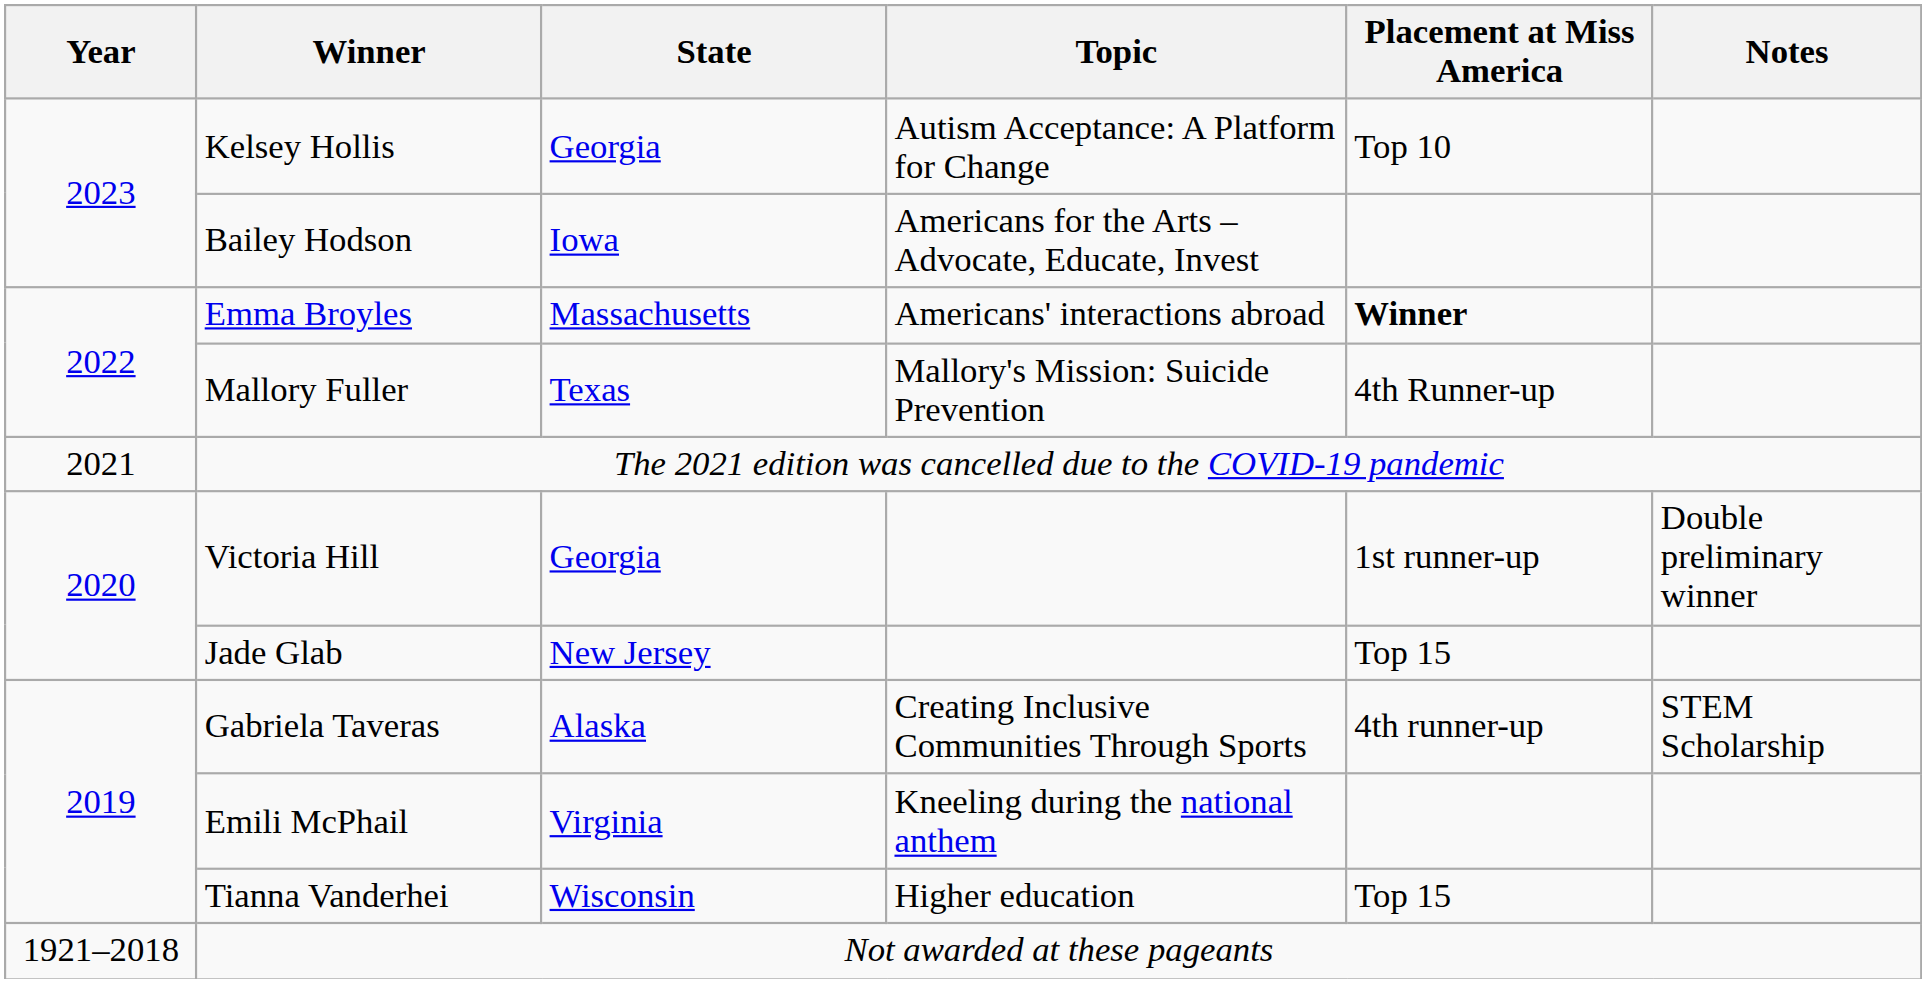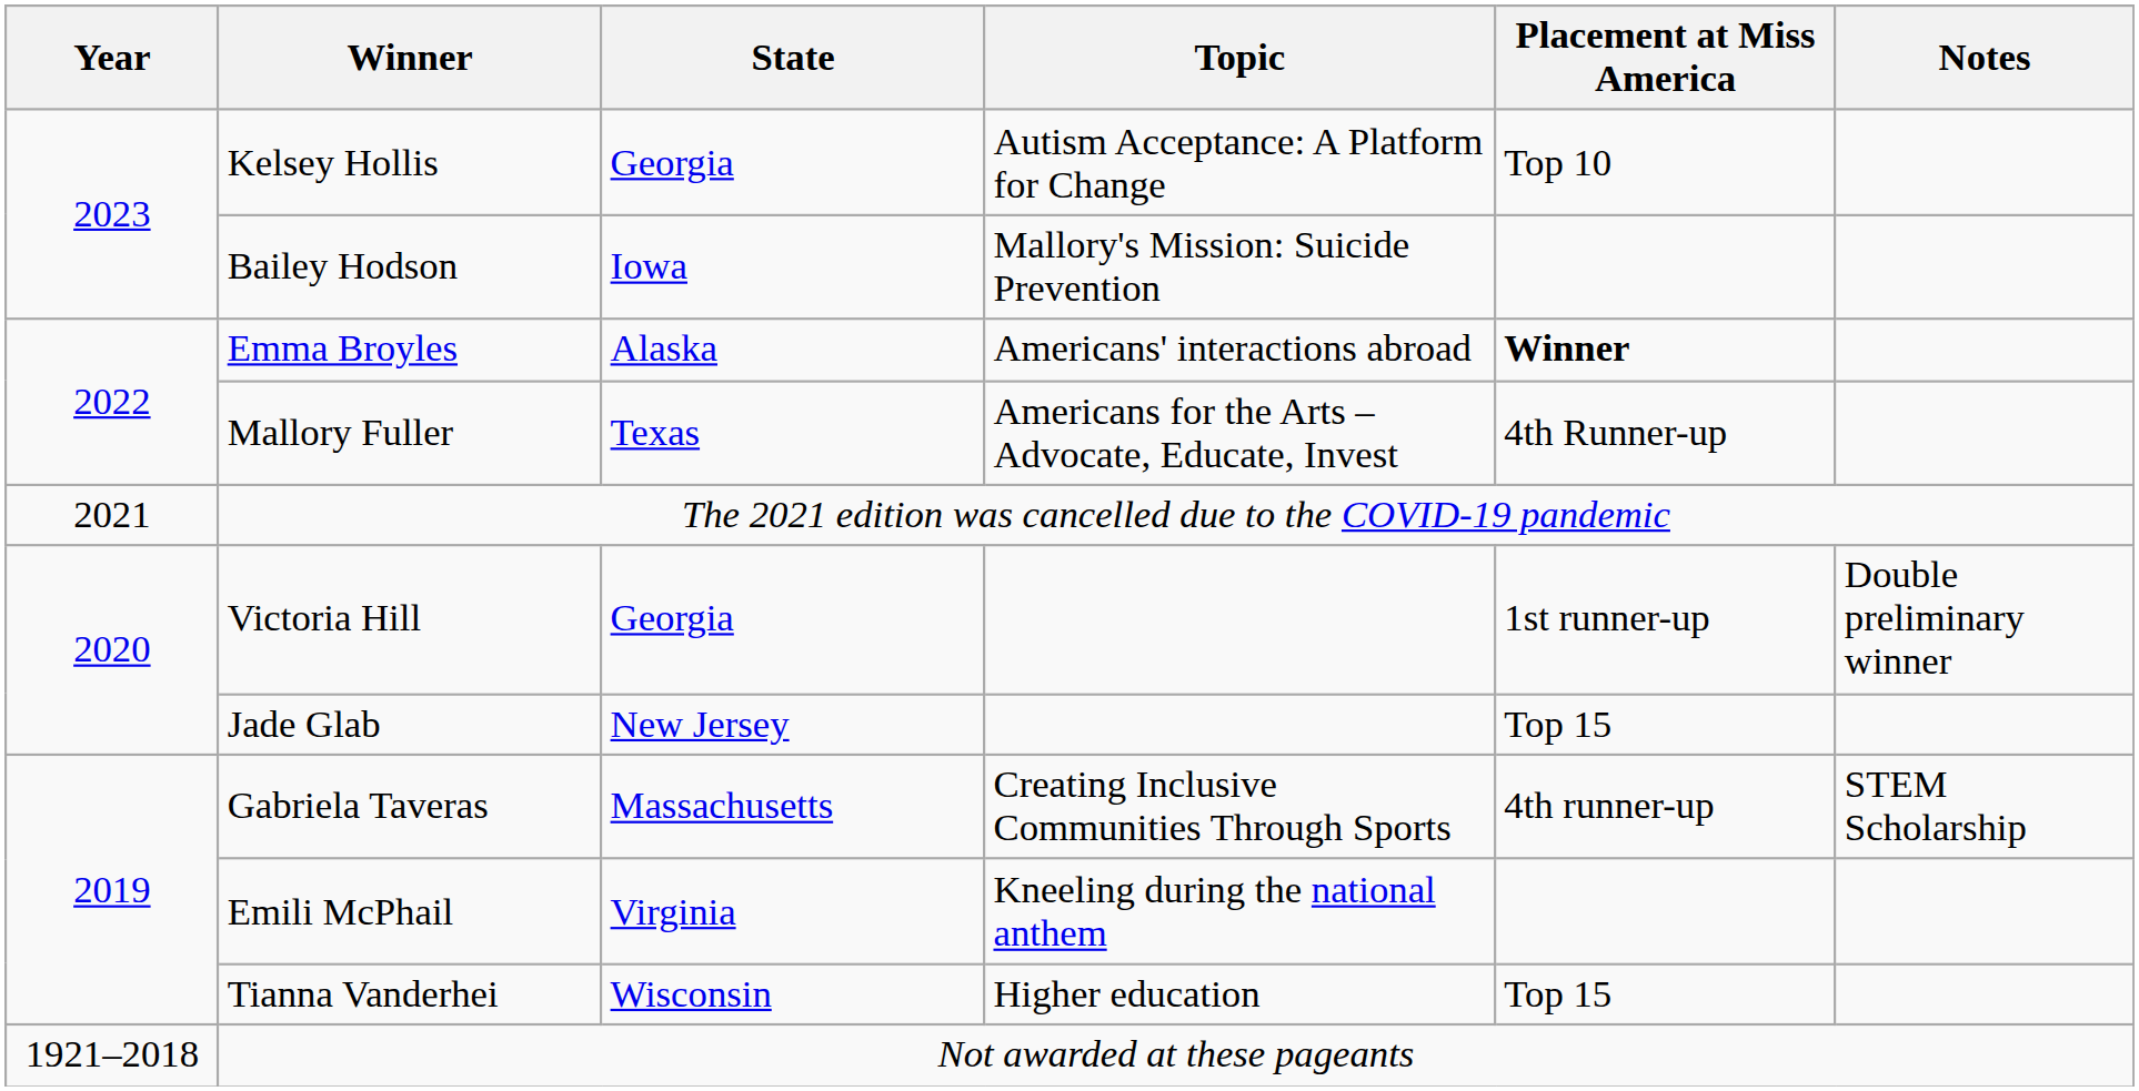Bailey Hodson | Topic: Americans for the Arts – Advocate, Educate, Invest -> Mallory's Mission: Suicide Prevention
Emma Broyles | State: Massachusetts -> Alaska
Mallory Fuller | Topic: Mallory's Mission: Suicide Prevention -> Americans for the Arts – Advocate, Educate, Invest
Gabriela Taveras | State: Alaska -> Massachusetts
